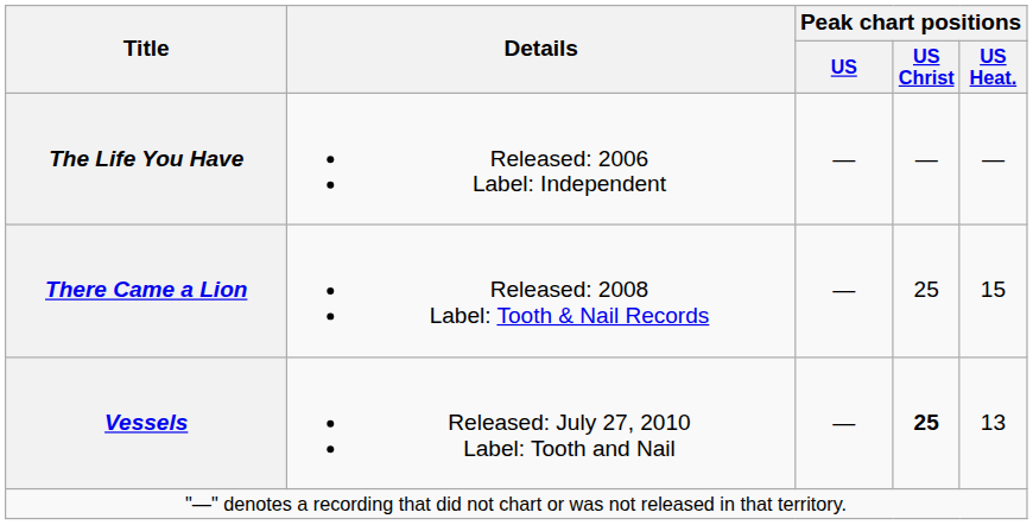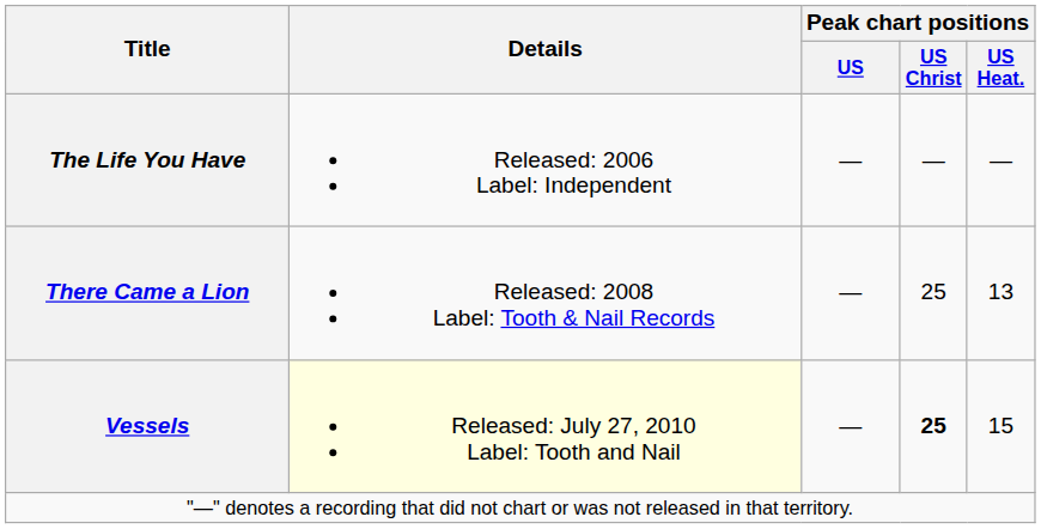There Came a Lion | Peak chart positions / US Heat.: 15 -> 13
Vessels | Details: no background -> lightyellow background
Vessels | Peak chart positions / US Heat.: 13 -> 15
